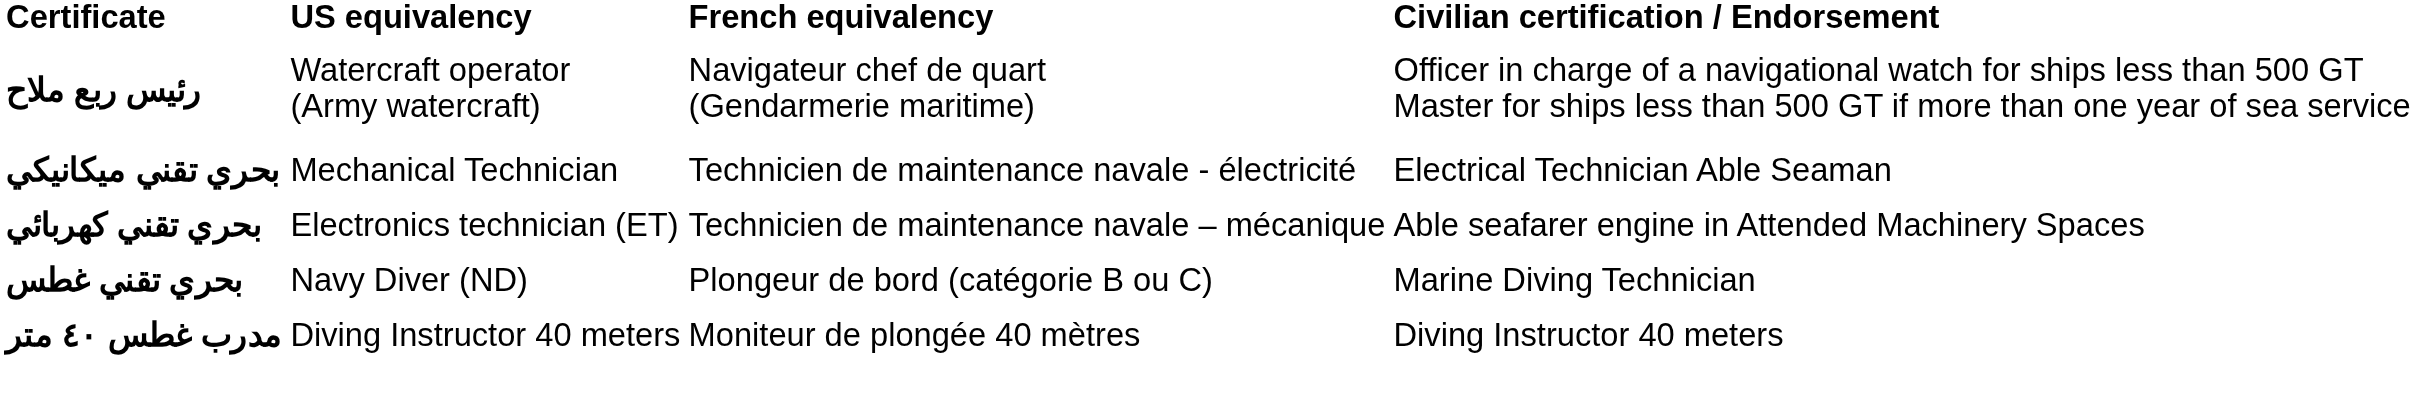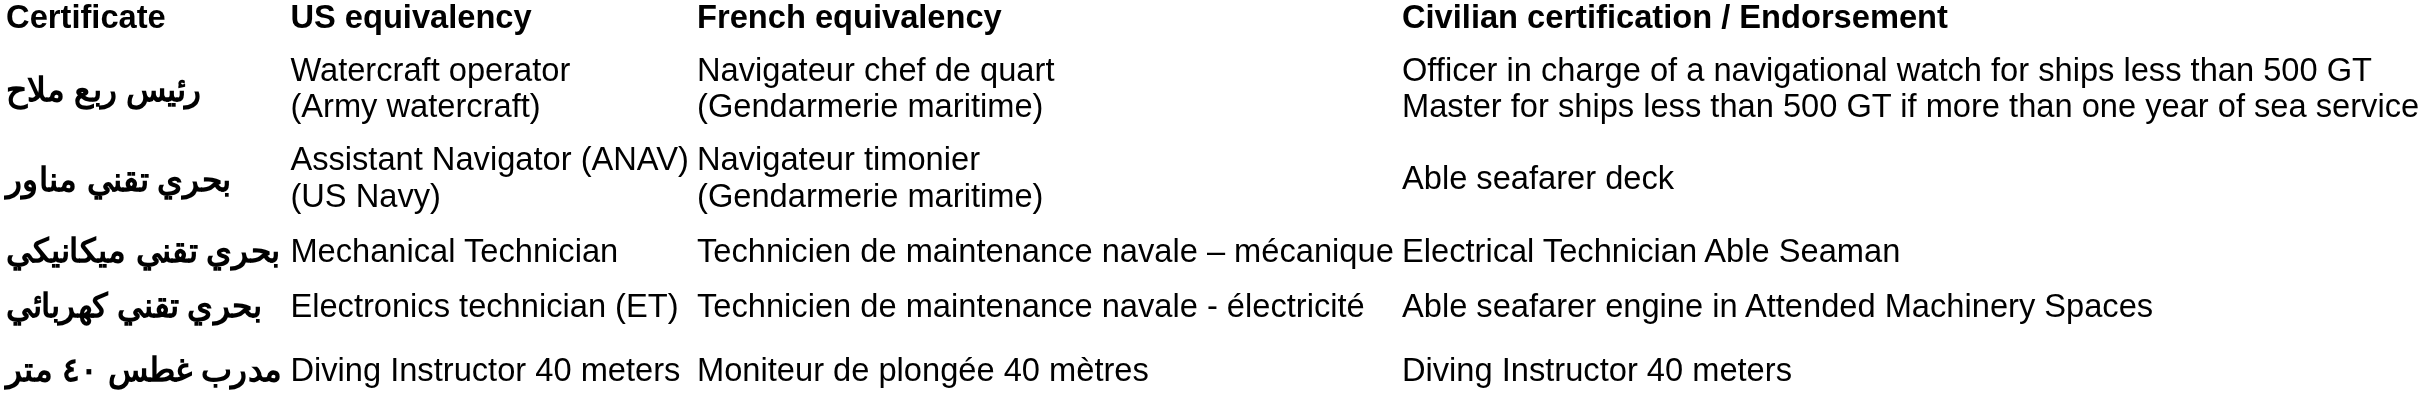+ row: بحري تقني مناور | Assistant Navigator (ANAV) (US Navy) | Navigateur timonier (Gendarmerie maritime) | Able seafarer deck
بحري تقني ميكانيكي | French equivalency: Technicien de maintenance navale - électricité -> Technicien de maintenance navale – mécanique
بحري تقني كهربائي | French equivalency: Technicien de maintenance navale – mécanique -> Technicien de maintenance navale - électricité
- row: بحري تقني غطس | Navy Diver (ND) | Plongeur de bord (catégorie B ou C) | Marine Diving Technician
